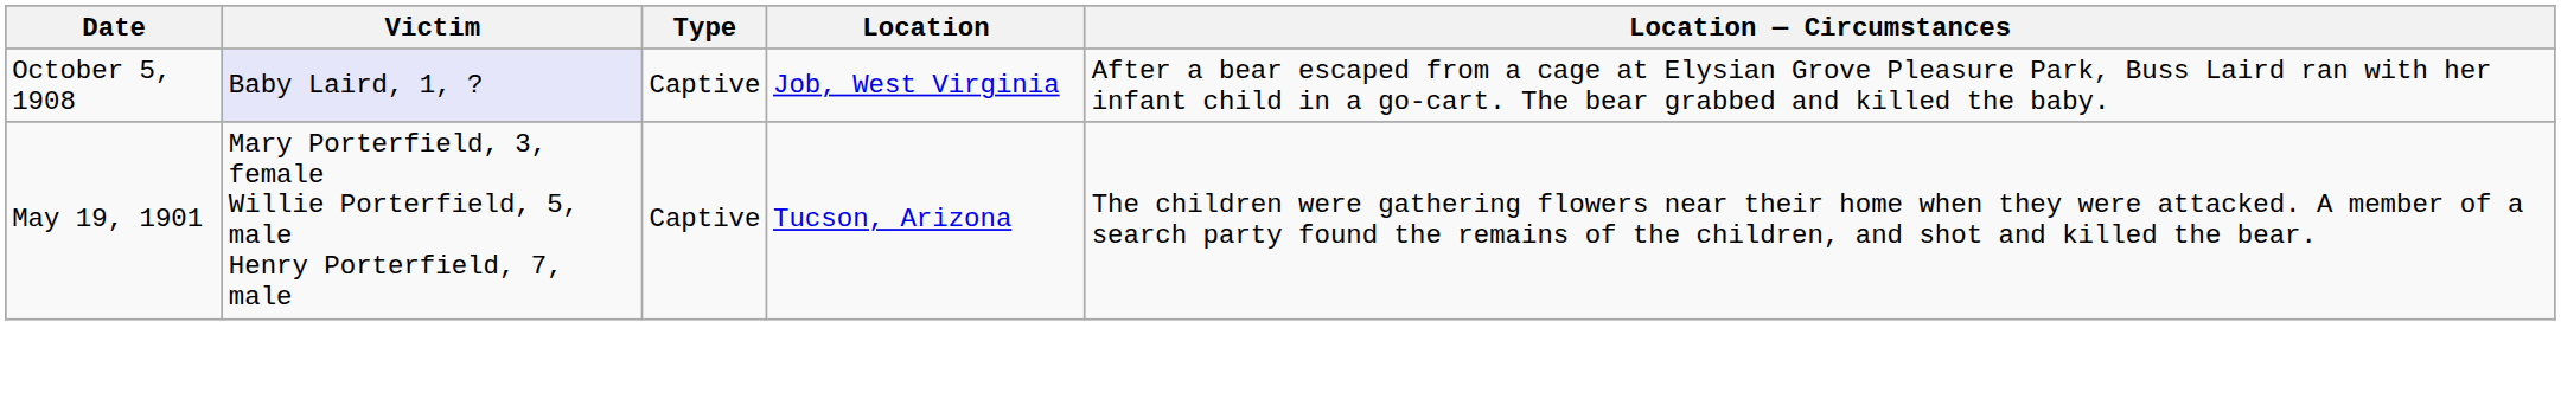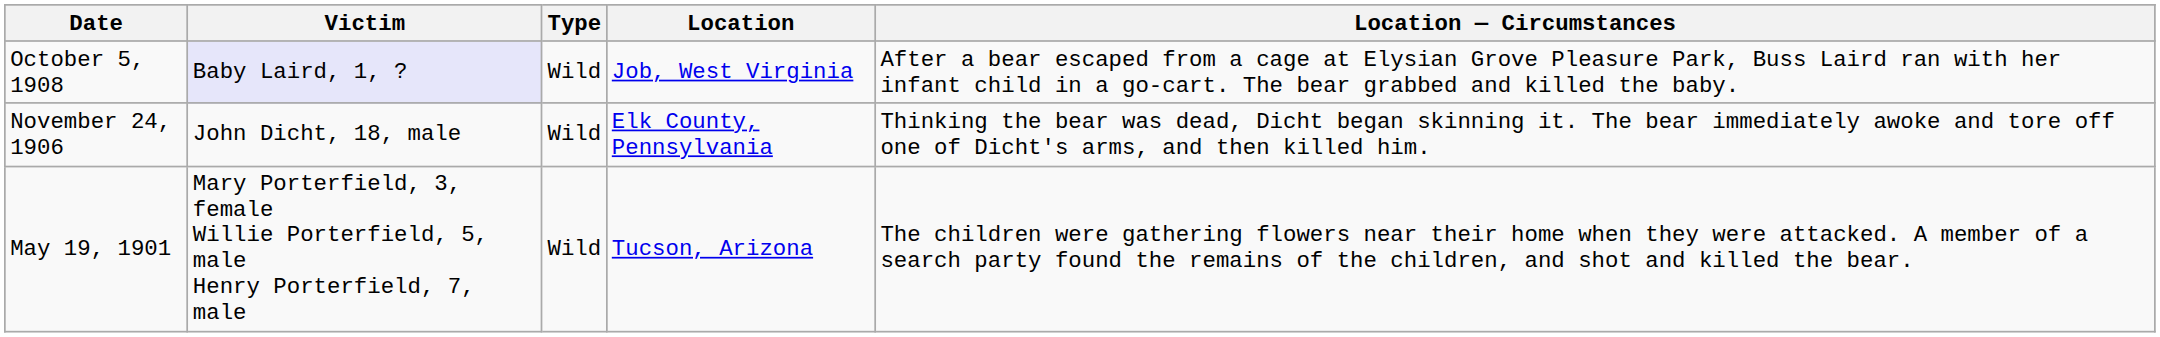October 5, 1908 | Type: Captive -> Wild
+ row: November 24, 1906 | John Dicht, 18, male | Wild | Elk County, Pennsylvania | Thinking the bear was dead, Dicht began skinning it. The bear immediately awoke and tore off one of Dicht's arms, and then killed him.
May 19, 1901 | Type: Captive -> Wild
